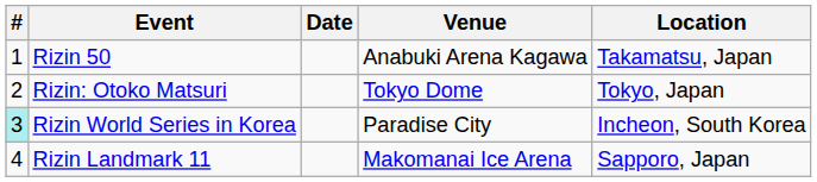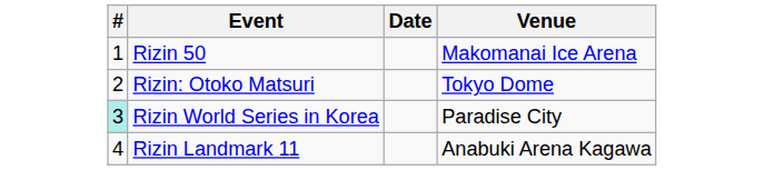- column: Location | Takamatsu, Japan | Tokyo, Japan | Incheon, South Korea | Sapporo, Japan
Rizin 50 | Venue: Anabuki Arena Kagawa -> Makomanai Ice Arena
Rizin Landmark 11 | Venue: Makomanai Ice Arena -> Anabuki Arena Kagawa
